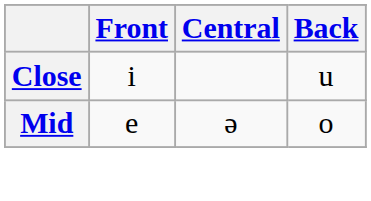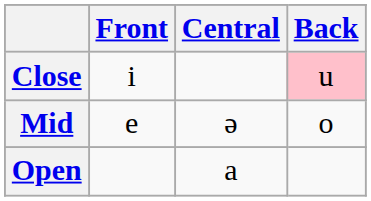Close | Back: no background -> pink background
+ row: Open | a
